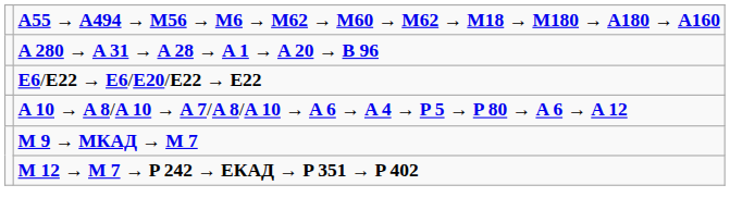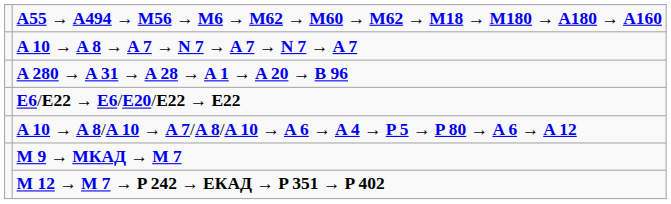+ row: A 10 → A 8 → A 7 → N 7 → A 7 → N 7 → A 7
